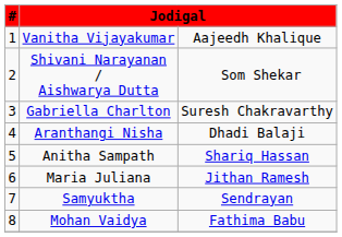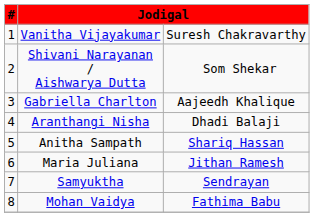Vanitha Vijayakumar | column 3: Aajeedh Khalique -> Suresh Chakravarthy
Gabriella Charlton | column 3: Suresh Chakravarthy -> Aajeedh Khalique
